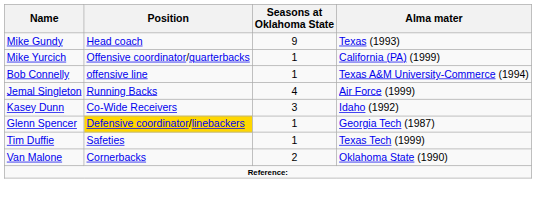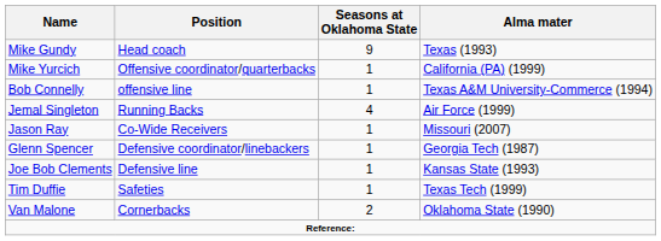- row: Kasey Dunn | Co-Wide Receivers | 3 | Idaho (1992)
+ row: Jason Ray | Co-Wide Receivers | 1 | Missouri (2007)
Glenn Spencer | Position: gold background -> no background
+ row: Joe Bob Clements | Defensive line | 1 | Kansas State (1993)
